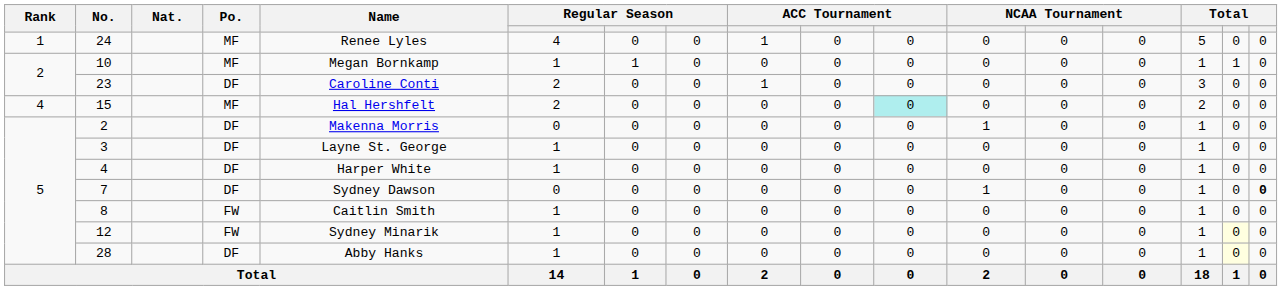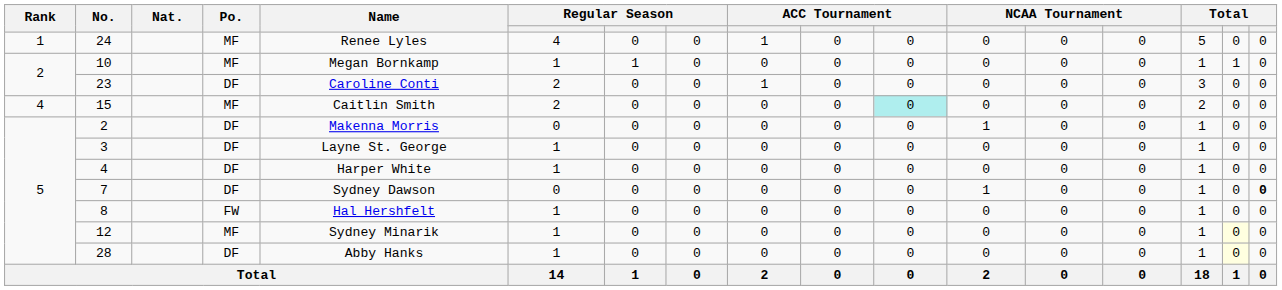15 | Name: Hal Hershfelt -> Caitlin Smith
8 | Name: Caitlin Smith -> Hal Hershfelt
12 | Po.: FW -> MF
